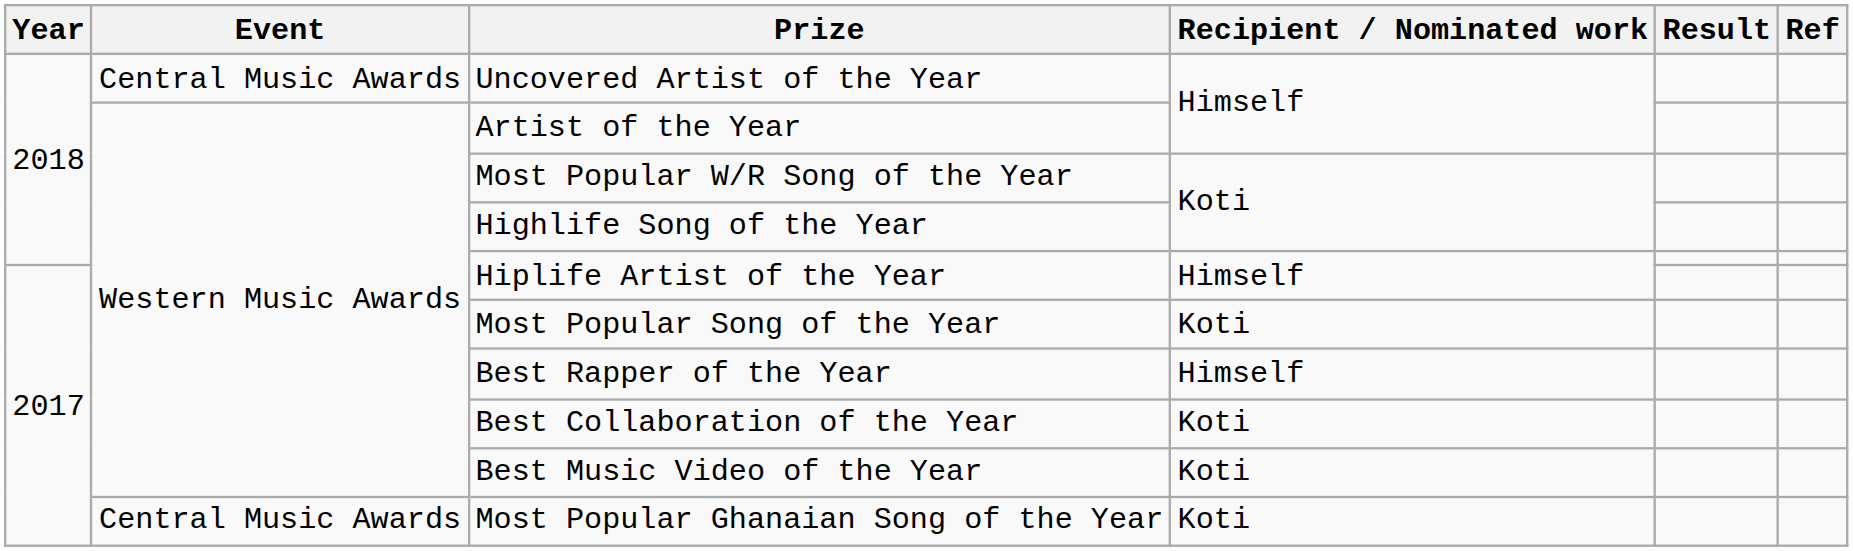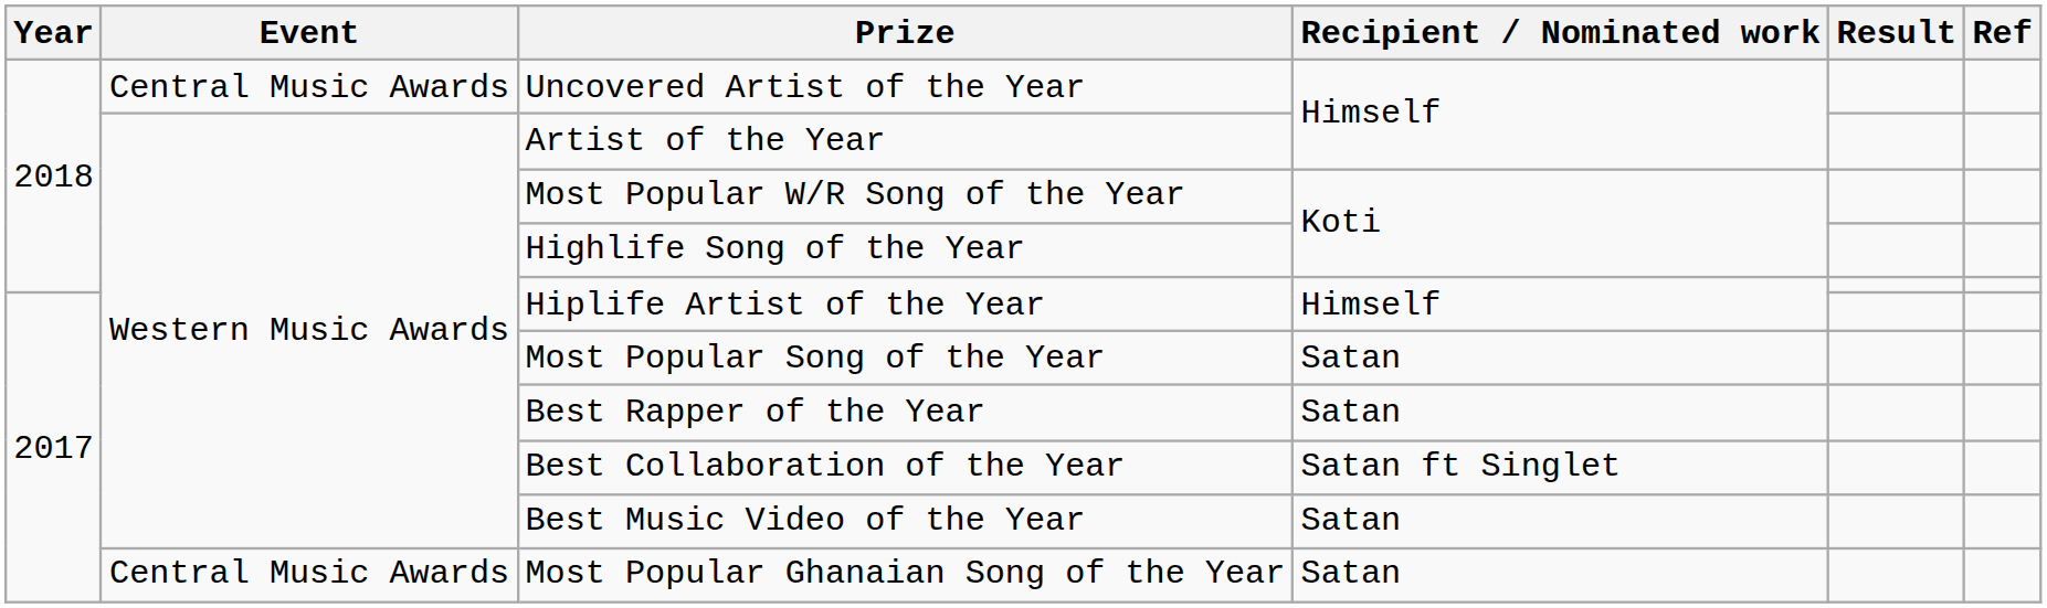Most Popular Song of the Year | Recipient / Nominated work: Koti -> Satan
Best Rapper of the Year | Recipient / Nominated work: Himself -> Satan
Best Collaboration of the Year | Recipient / Nominated work: Koti -> Satan ft Singlet
Best Music Video of the Year | Recipient / Nominated work: Koti -> Satan
Most Popular Ghanaian Song of the Year | Recipient / Nominated work: Koti -> Satan
